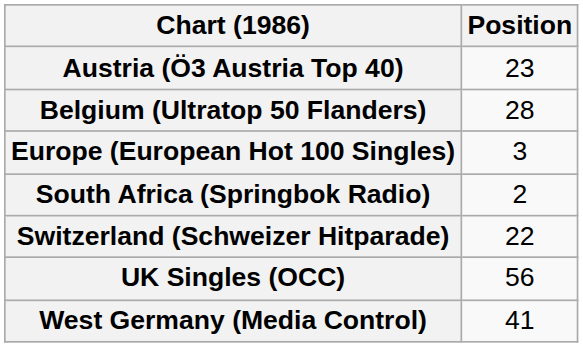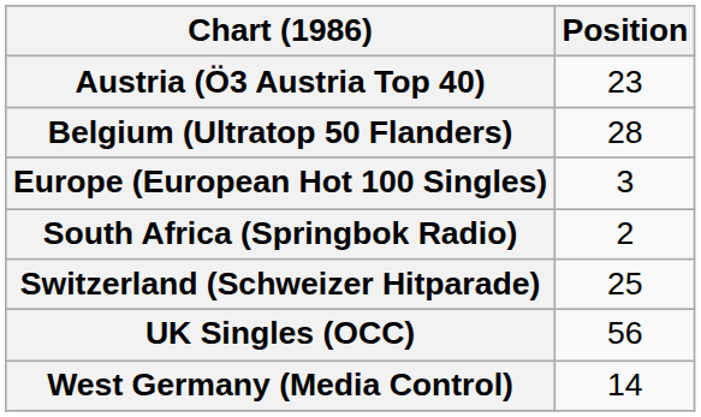Switzerland (Schweizer Hitparade) | Position: 22 -> 25
West Germany (Media Control) | Position: 41 -> 14
